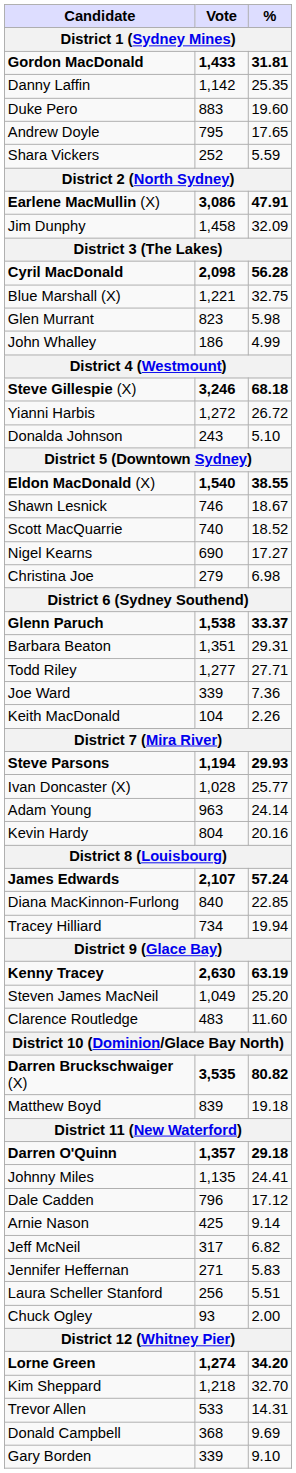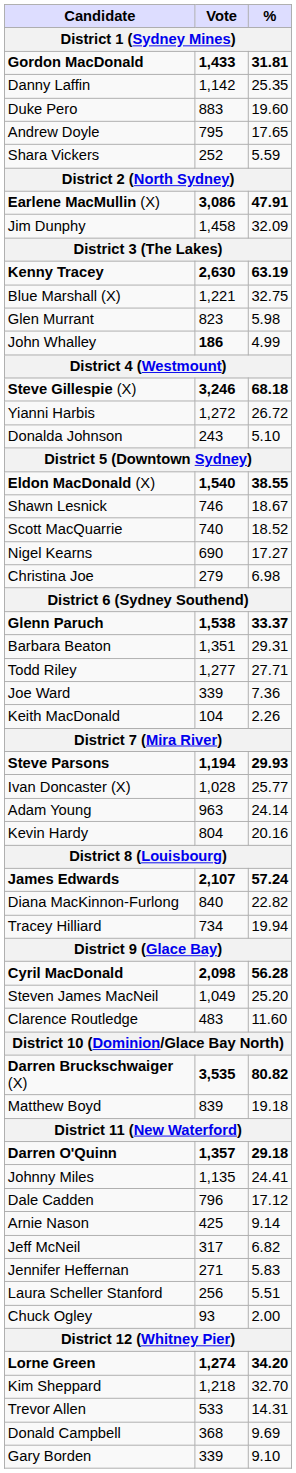rows swapped: Cyril MacDonald <-> Kenny Tracey
John Whalley | Vote: normal -> bold
Diana MacKinnon-Furlong | %: 22.85 -> 22.82
